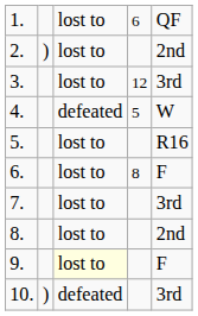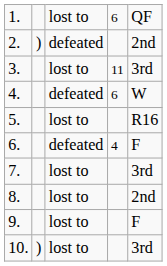2. | column 3: lost to -> defeated
3. | column 4: 12 -> 11
4. | column 4: 5 -> 6
6. | column 3: lost to -> defeated
6. | column 4: 8 -> 4
9. | column 3: lightyellow background -> no background
10. | column 3: defeated -> lost to
